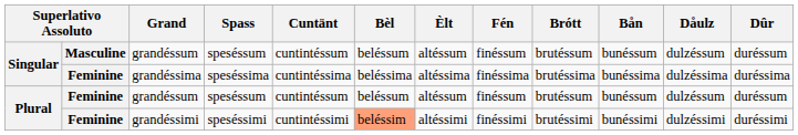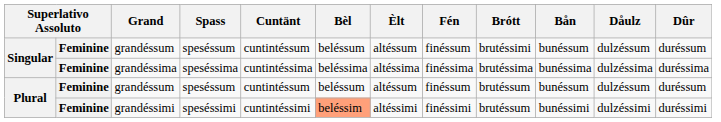Singular / grandéssum | column 2: Masculine -> Feminine
Singular / grandéssum | Brótt: brutéssum -> brutéssimi
grandéssimi | Brótt: brutéssimi -> brutéssum
